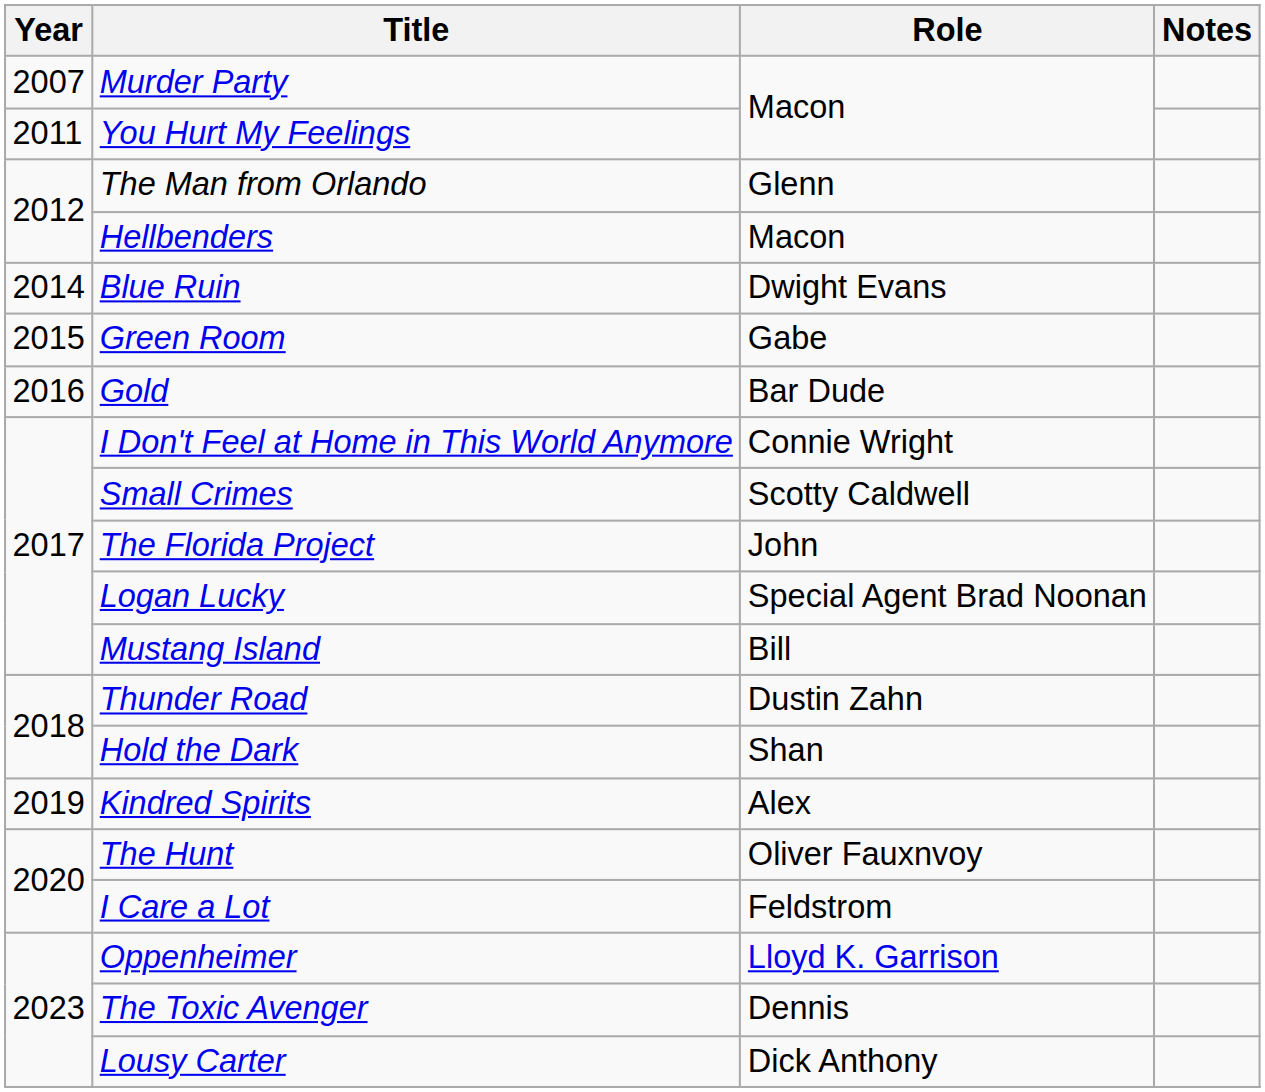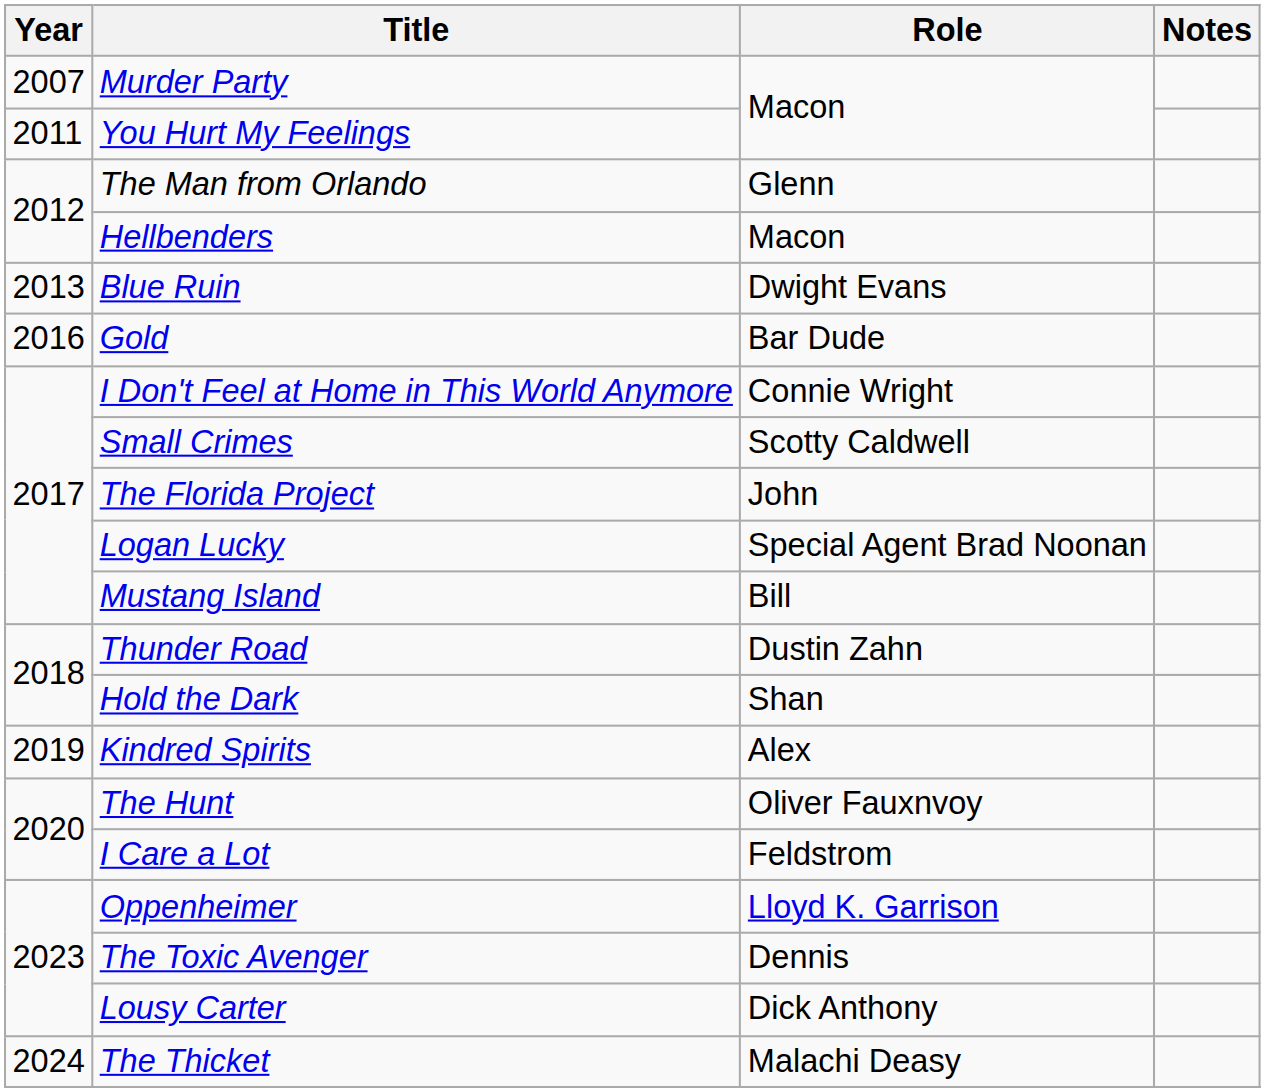Blue Ruin | Year: 2014 -> 2013
- row: 2015 | Green Room | Gabe
+ row: 2024 | The Thicket | Malachi Deasy
